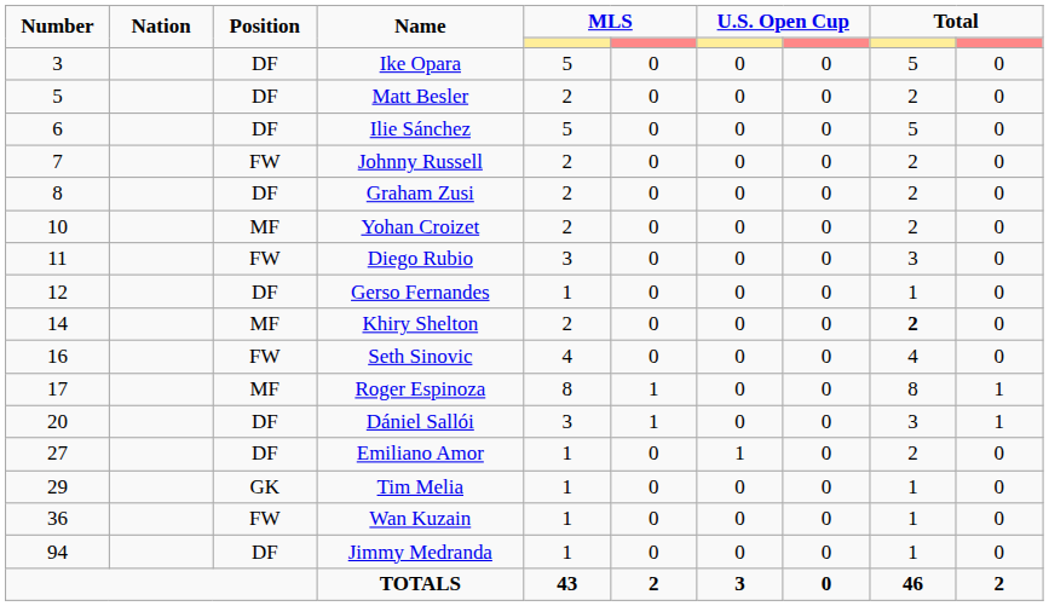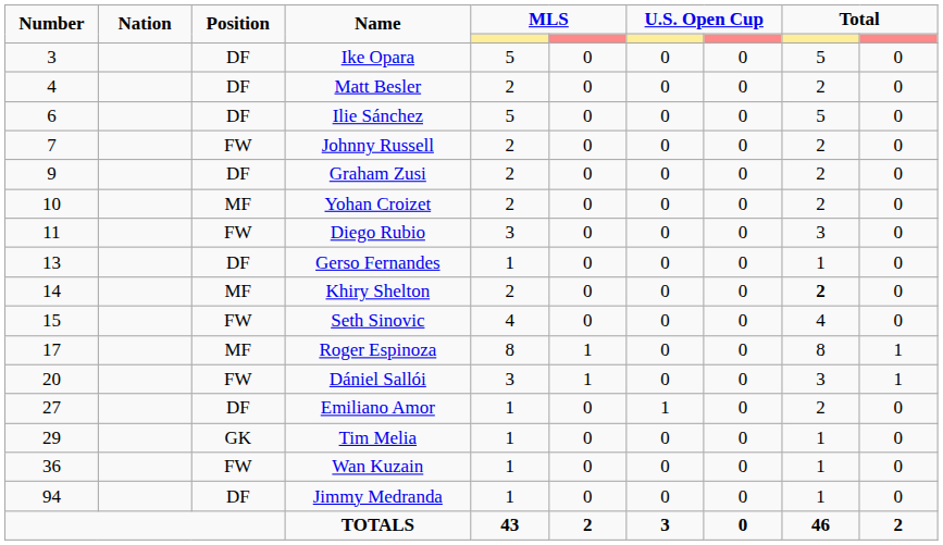Matt Besler | Number: 5 -> 4
Graham Zusi | Number: 8 -> 9
Gerso Fernandes | Number: 12 -> 13
Seth Sinovic | Number: 16 -> 15
Dániel Sallói | Position: DF -> FW
